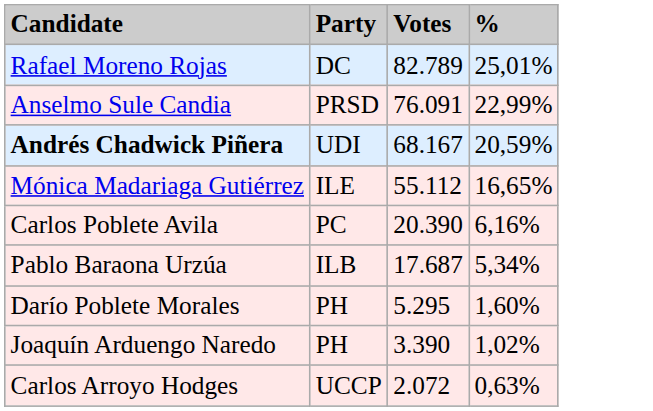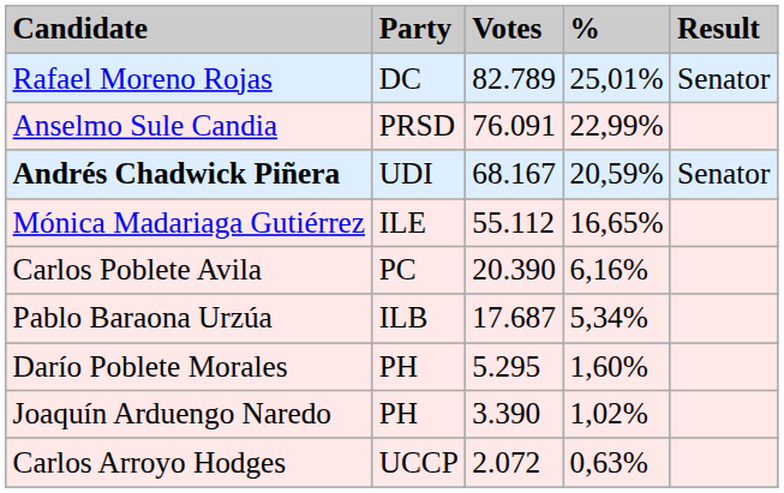+ column: Result | Senator | Senator
